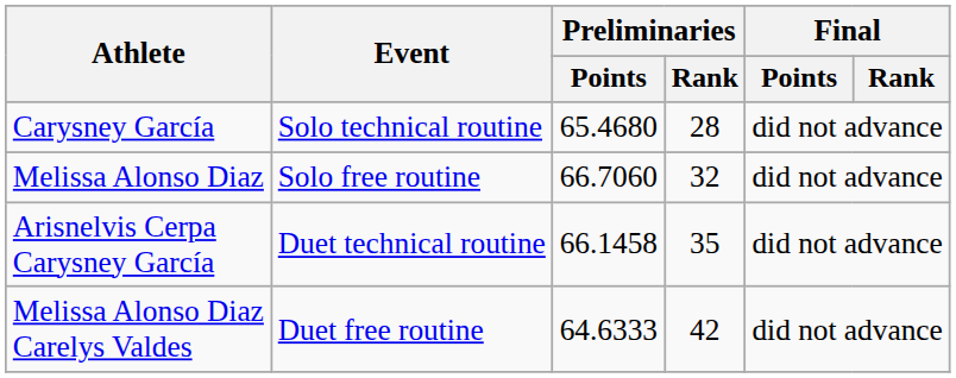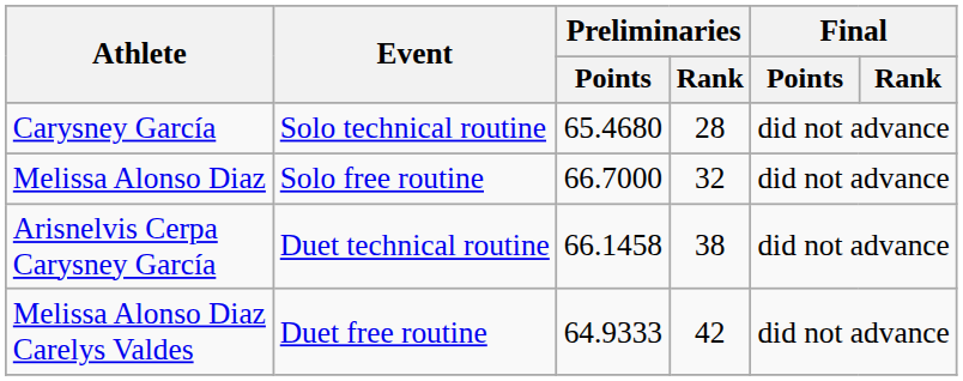Melissa Alonso Diaz | Preliminaries / Points: 66.7060 -> 66.7000
Arisnelvis Cerpa Carysney García | Preliminaries / Rank: 35 -> 38
Melissa Alonso Diaz Carelys Valdes | Preliminaries / Points: 64.6333 -> 64.9333
